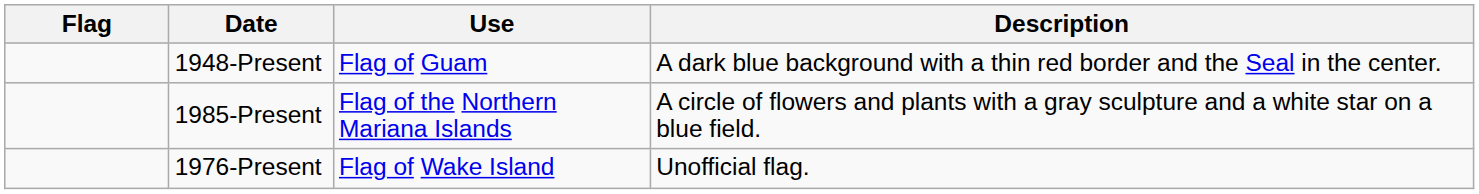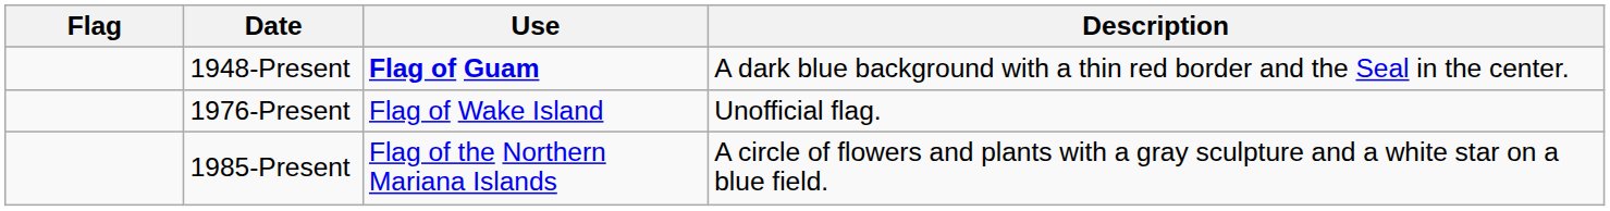1948-Present | Use: normal -> bold
rows swapped: 1985-Present <-> 1976-Present
